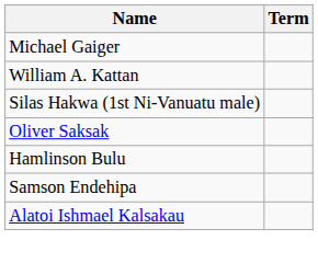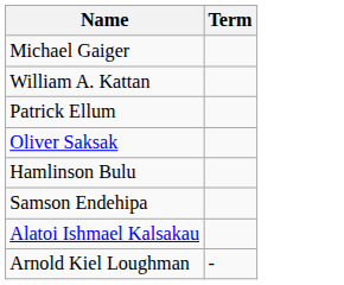- row: Silas Hakwa (1st Ni-Vanuatu male)
+ row: Patrick Ellum
+ row: Arnold Kiel Loughman | -
